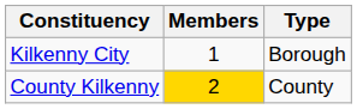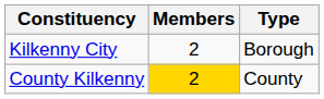Kilkenny City | Members: 1 -> 2
